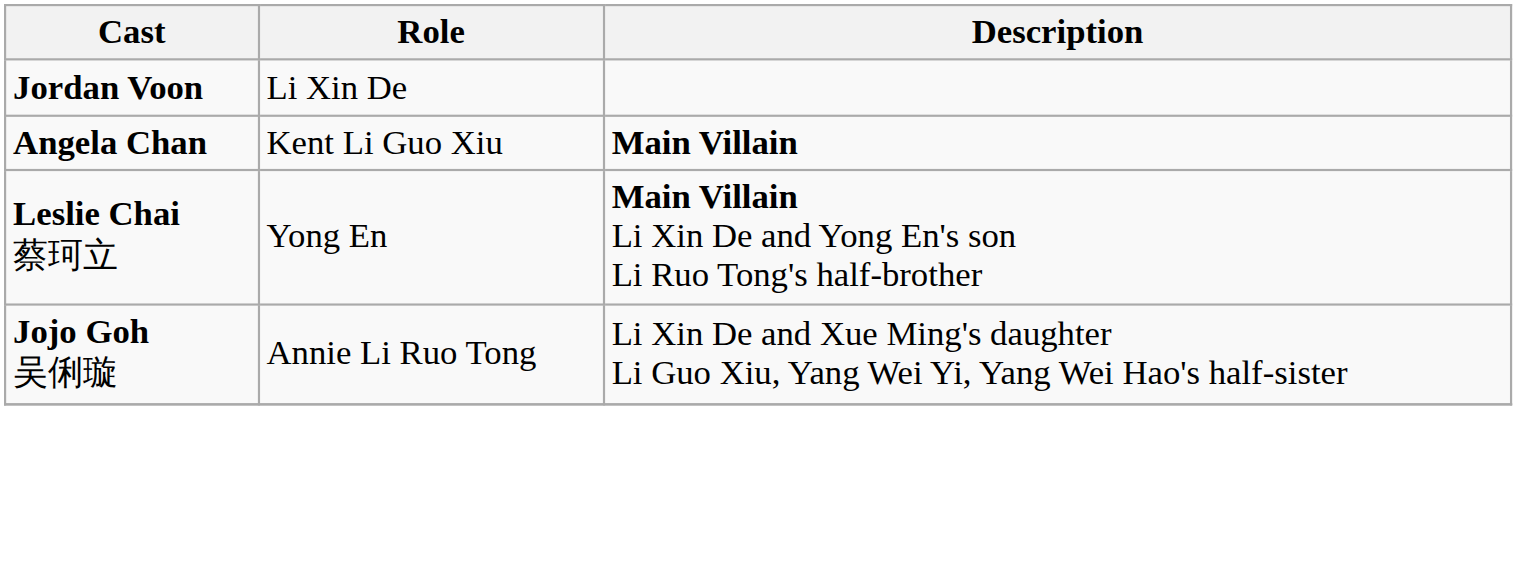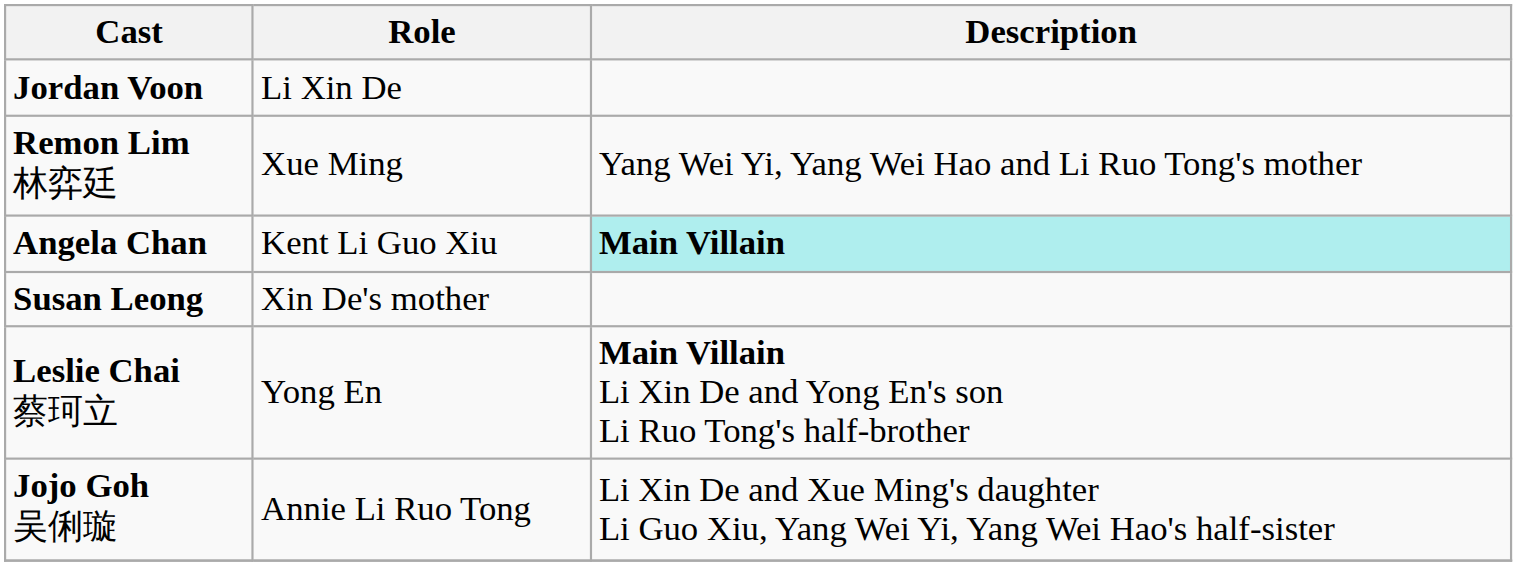+ row: Remon Lim 林弈廷 | Xue Ming | Yang Wei Yi, Yang Wei Hao and Li Ruo Tong's mother
Angela Chan | Description: no background -> paleturquoise background
+ row: Susan Leong | Xin De's mother
